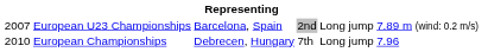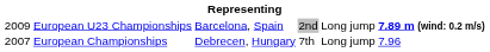European U23 Championships | column 1: 2007 -> 2009
European U23 Championships | column 6: normal -> bold
European Championships | column 1: 2010 -> 2007
